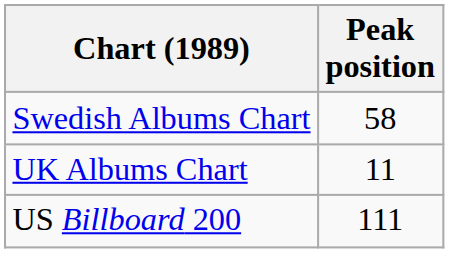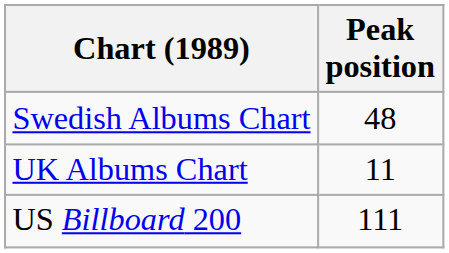Swedish Albums Chart | Peak position: 58 -> 48
